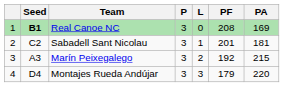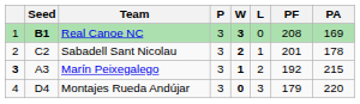+ column: W | 3 | 2 | 1 | 0
Sabadell Sant Nicolau | PA: 181 -> 178
Marín Peixegalego | column 1: normal -> bold
